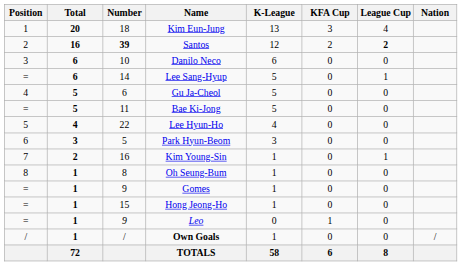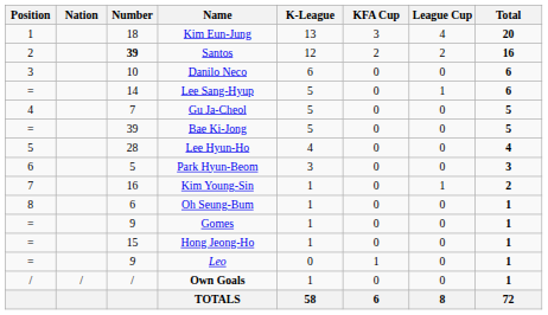columns swapped: Nation <-> Total
Santos | League Cup: bold -> normal
Gu Ja-Cheol | Number: 6 -> 7
Bae Ki-Jong | Number: 11 -> 39
Lee Hyun-Ho | Number: 22 -> 28
Oh Seung-Bum | Number: 8 -> 6
